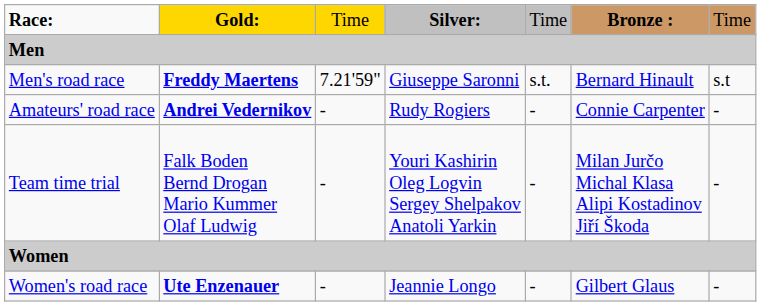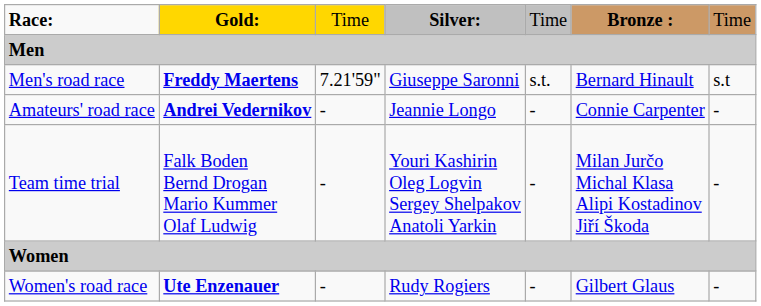Amateurs' road race | column 4: Rudy Rogiers -> Jeannie Longo
Women's road race | column 4: Jeannie Longo -> Rudy Rogiers
